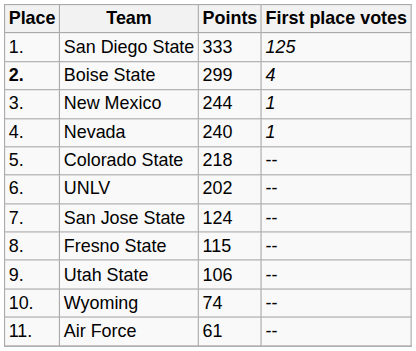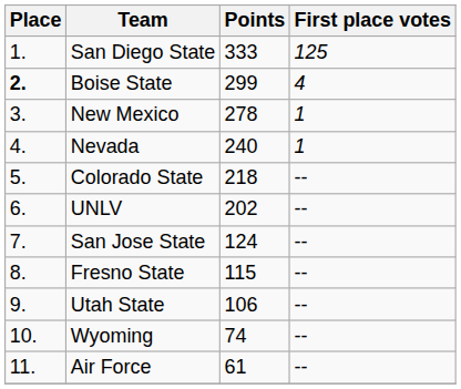New Mexico | Points: 244 -> 278
